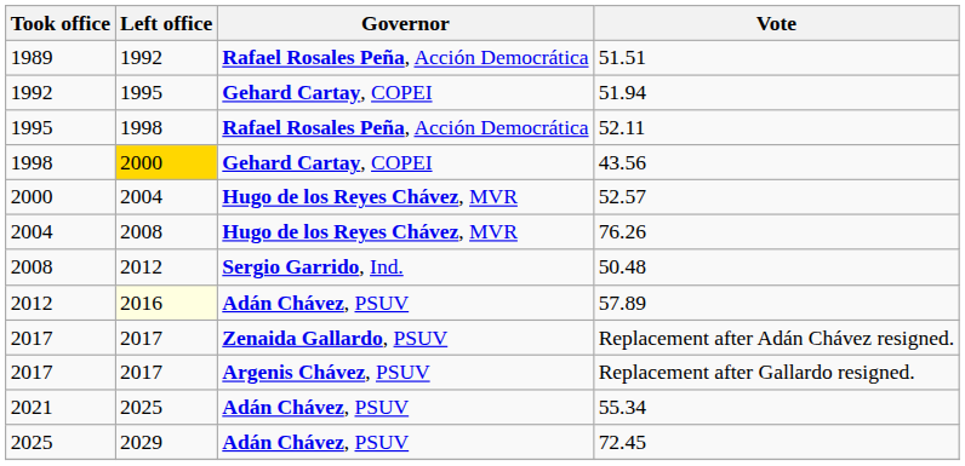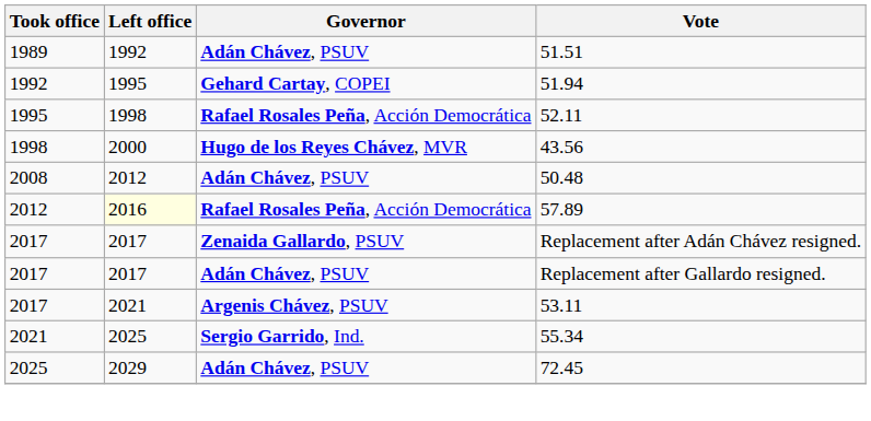51.51 | Governor: Rafael Rosales Peña, Acción Democrática -> Adán Chávez, PSUV
43.56 | Left office: gold background -> no background
43.56 | Governor: Gehard Cartay, COPEI -> Hugo de los Reyes Chávez, MVR
- row: 2000 | 2004 | Hugo de los Reyes Chávez, MVR | 52.57
- row: 2004 | 2008 | Hugo de los Reyes Chávez, MVR | 76.26
50.48 | Governor: Sergio Garrido, Ind. -> Adán Chávez, PSUV
57.89 | Governor: Adán Chávez, PSUV -> Rafael Rosales Peña, Acción Democrática
Replacement after Gallardo resigned. | Governor: Argenis Chávez, PSUV -> Adán Chávez, PSUV
+ row: 2017 | 2021 | Argenis Chávez, PSUV | 53.11
55.34 | Governor: Adán Chávez, PSUV -> Sergio Garrido, Ind.
